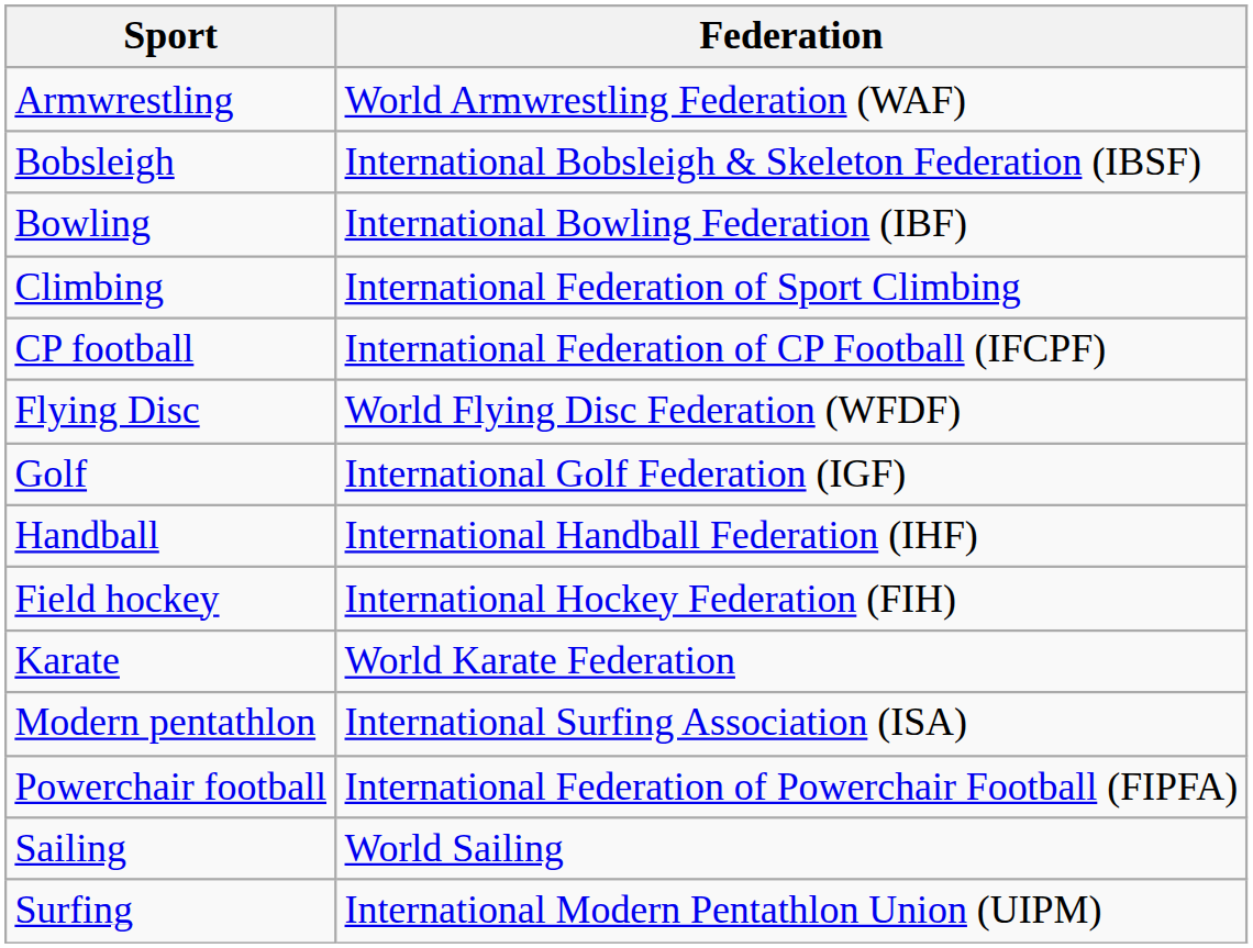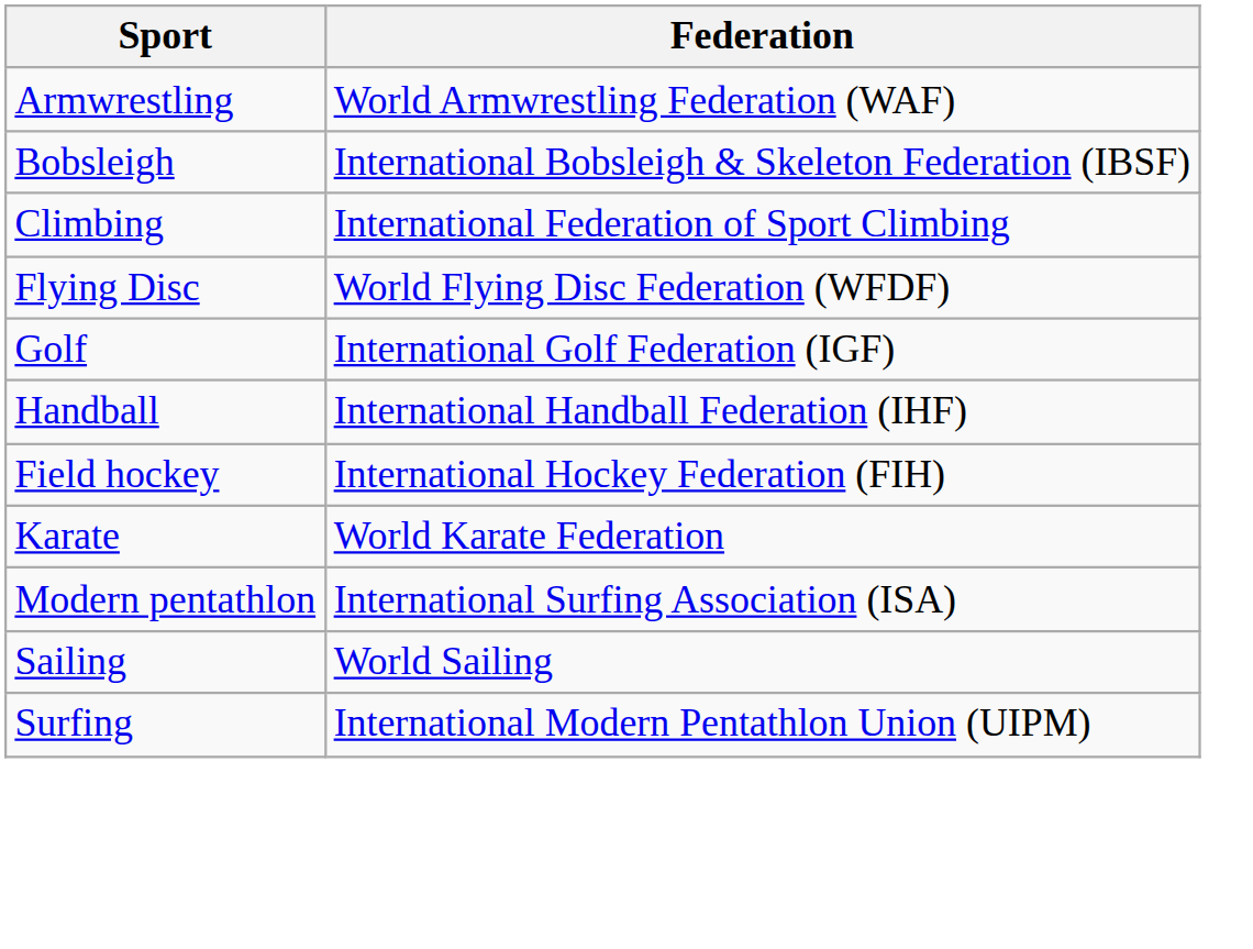- row: Bowling | International Bowling Federation (IBF)
- row: CP football | International Federation of CP Football (IFCPF)
- row: Powerchair football | International Federation of Powerchair Football (FIPFA)
